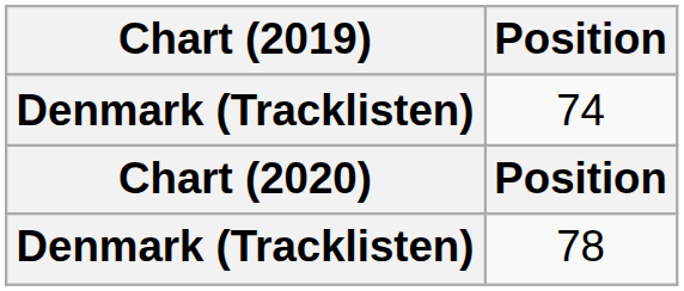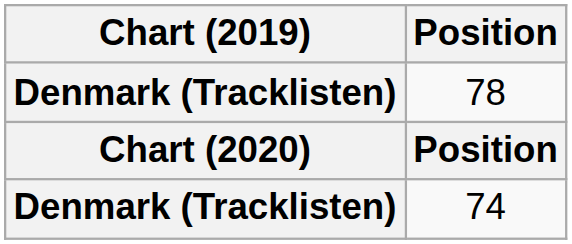rows swapped: 74 <-> 78
